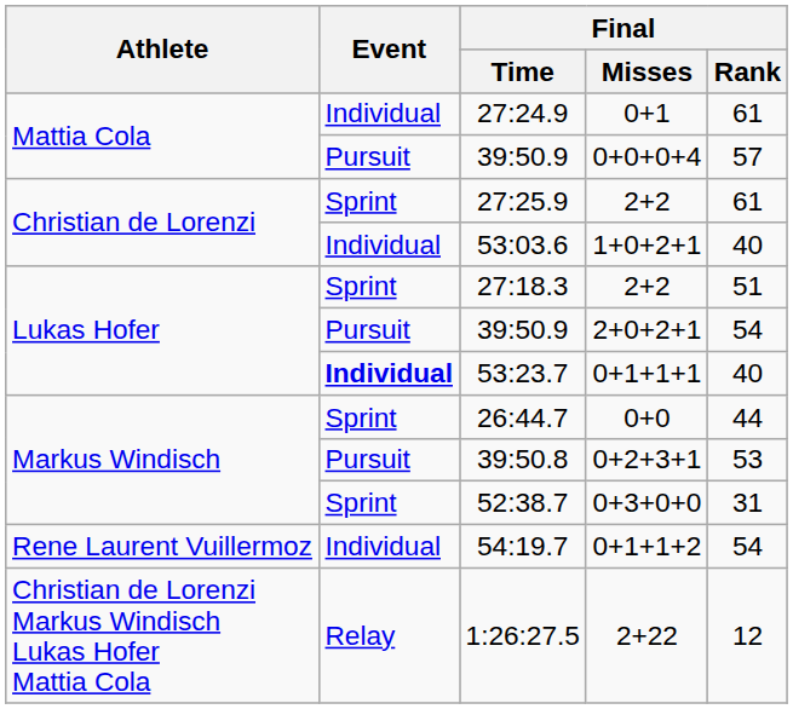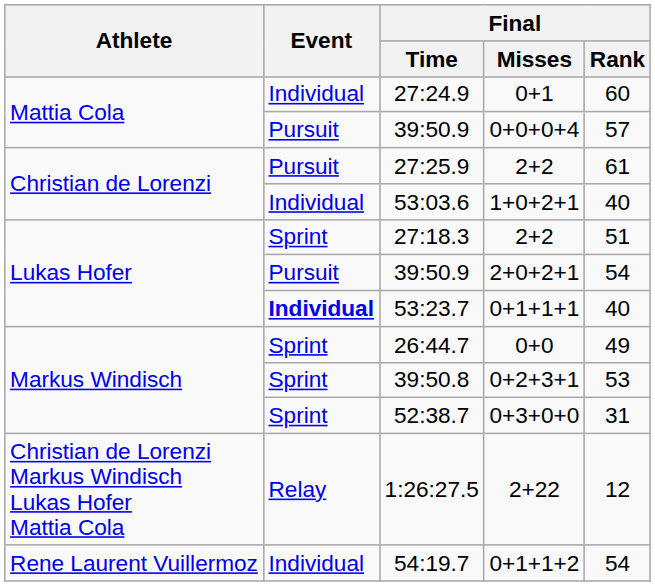27:24.9 | Final / Rank: 61 -> 60
27:25.9 | Event: Sprint -> Pursuit
26:44.7 | Final / Rank: 44 -> 49
39:50.8 | Event: Pursuit -> Sprint
rows swapped: 54:19.7 <-> 1:26:27.5
